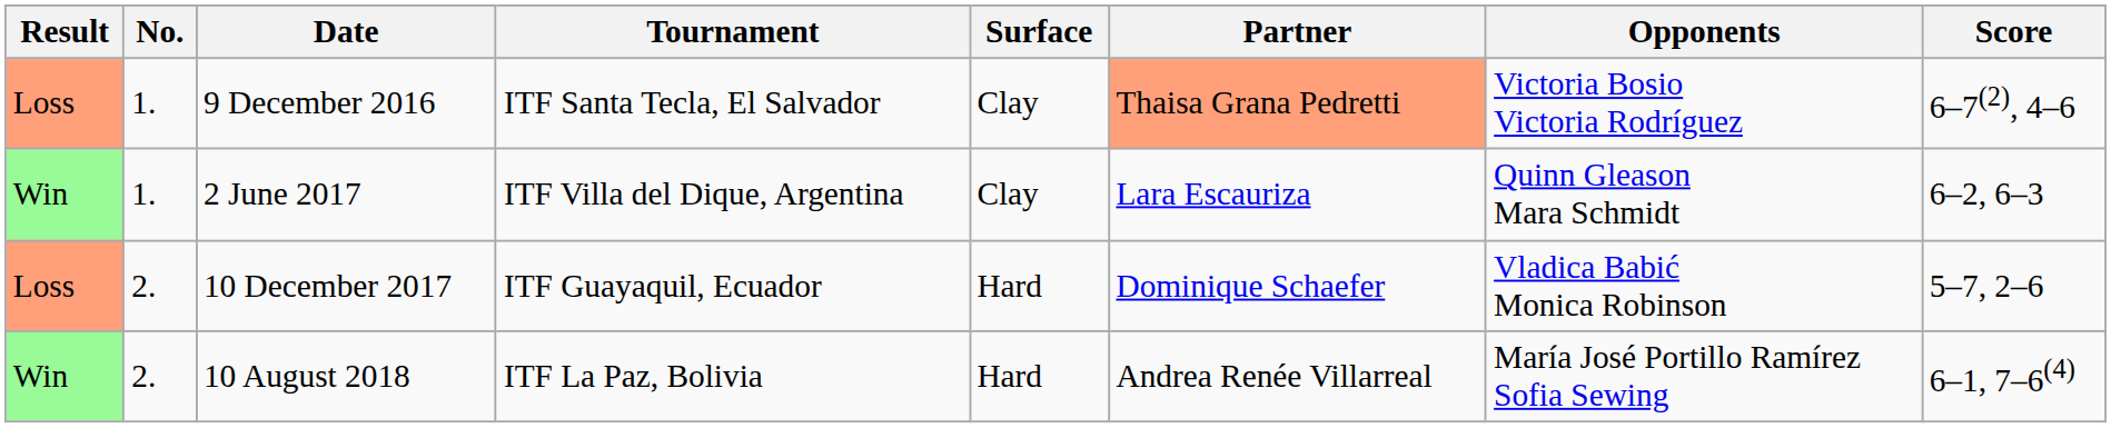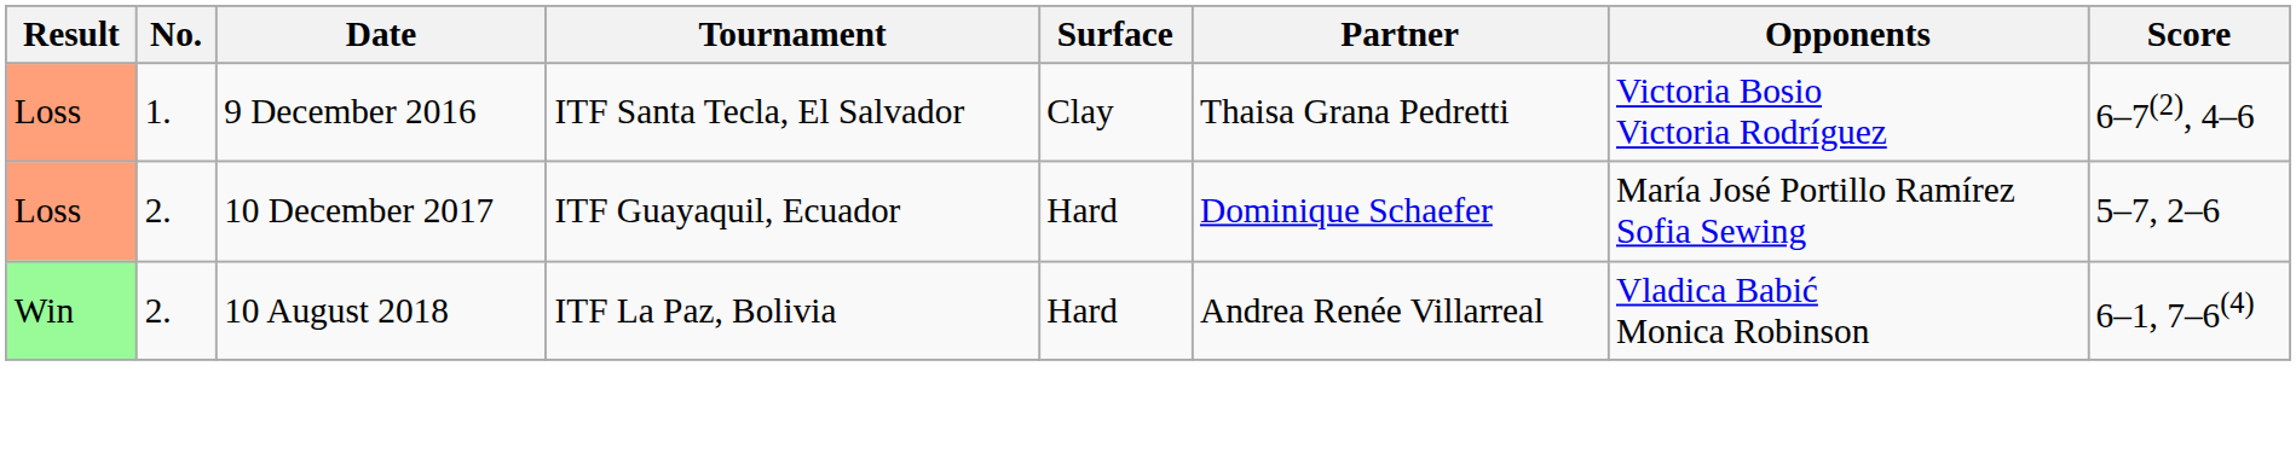9 December 2016 | Partner: lightsalmon background -> no background
- row: Win | 1. | 2 June 2017 | ITF Villa del Dique, Argentina | Clay | Lara Escauriza | Quinn Gleason Mara Schmidt | 6–2, 6–3
10 December 2017 | Opponents: Vladica Babić Monica Robinson -> María José Portillo Ramírez Sofia Sewing
10 August 2018 | Opponents: María José Portillo Ramírez Sofia Sewing -> Vladica Babić Monica Robinson
